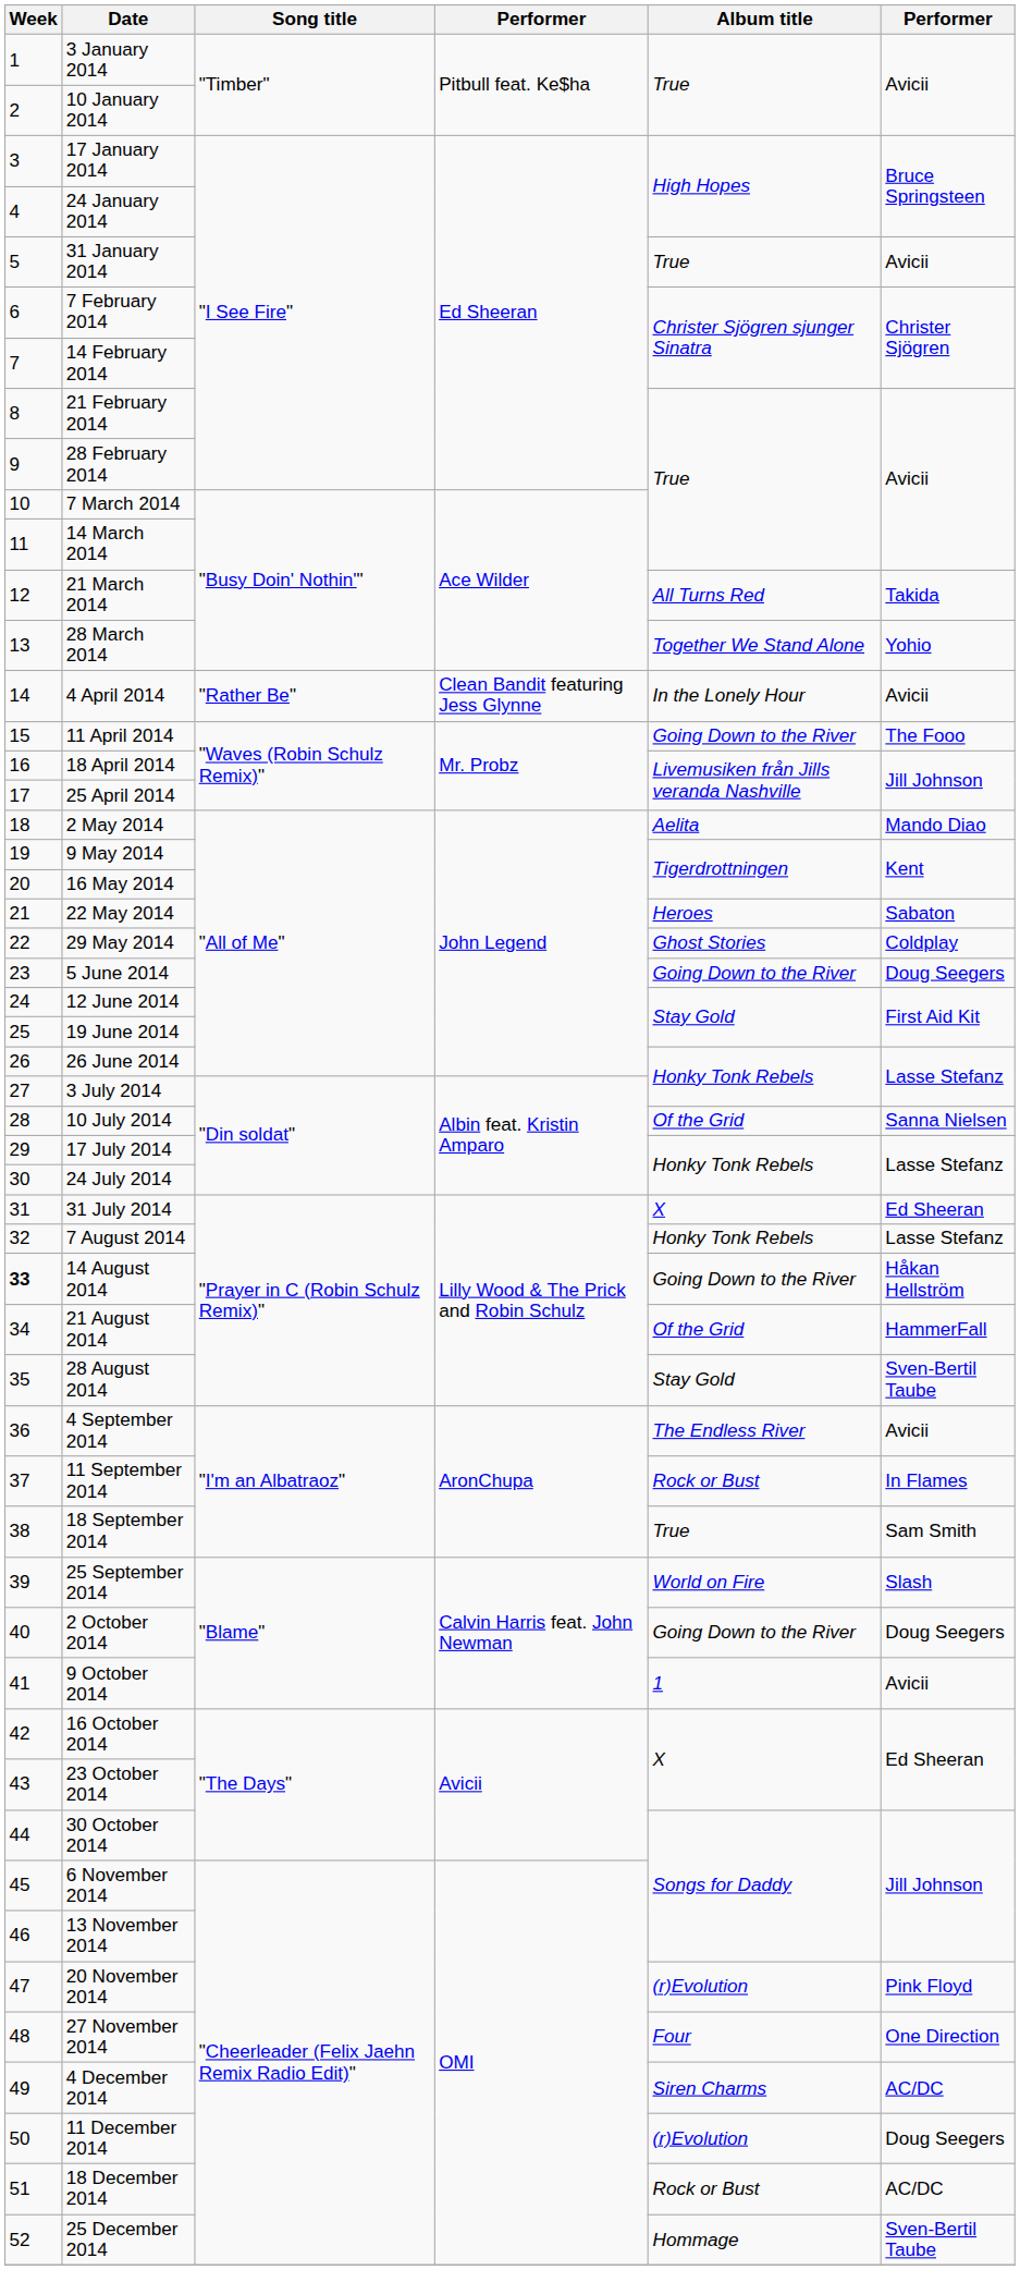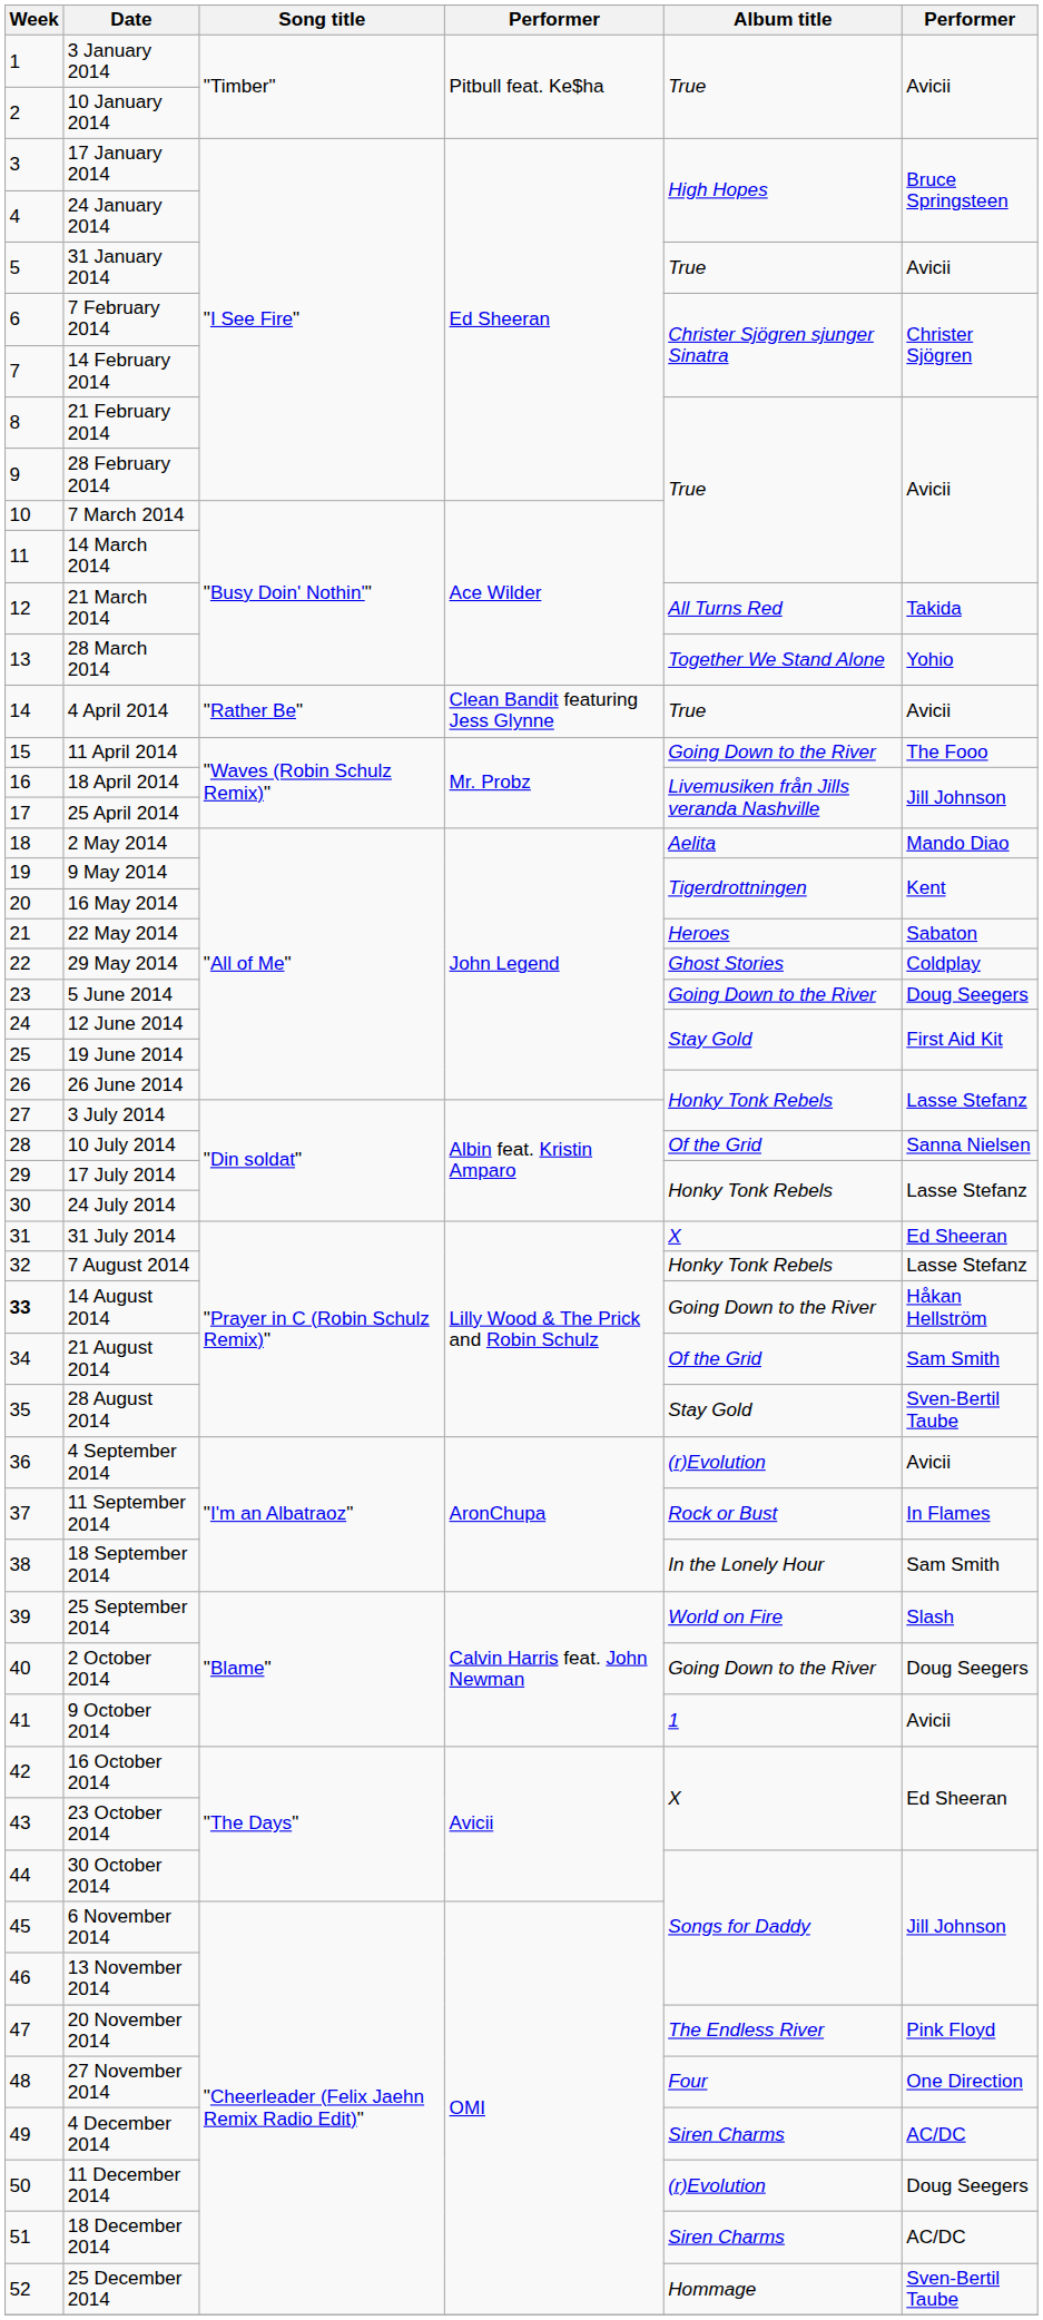4 April 2014 | Album title: In the Lonely Hour -> True
21 August 2014 | column 6: HammerFall -> Sam Smith
4 September 2014 | Album title: The Endless River -> (r)Evolution
18 September 2014 | Album title: True -> In the Lonely Hour
20 November 2014 | Album title: (r)Evolution -> The Endless River
18 December 2014 | Album title: Rock or Bust -> Siren Charms
